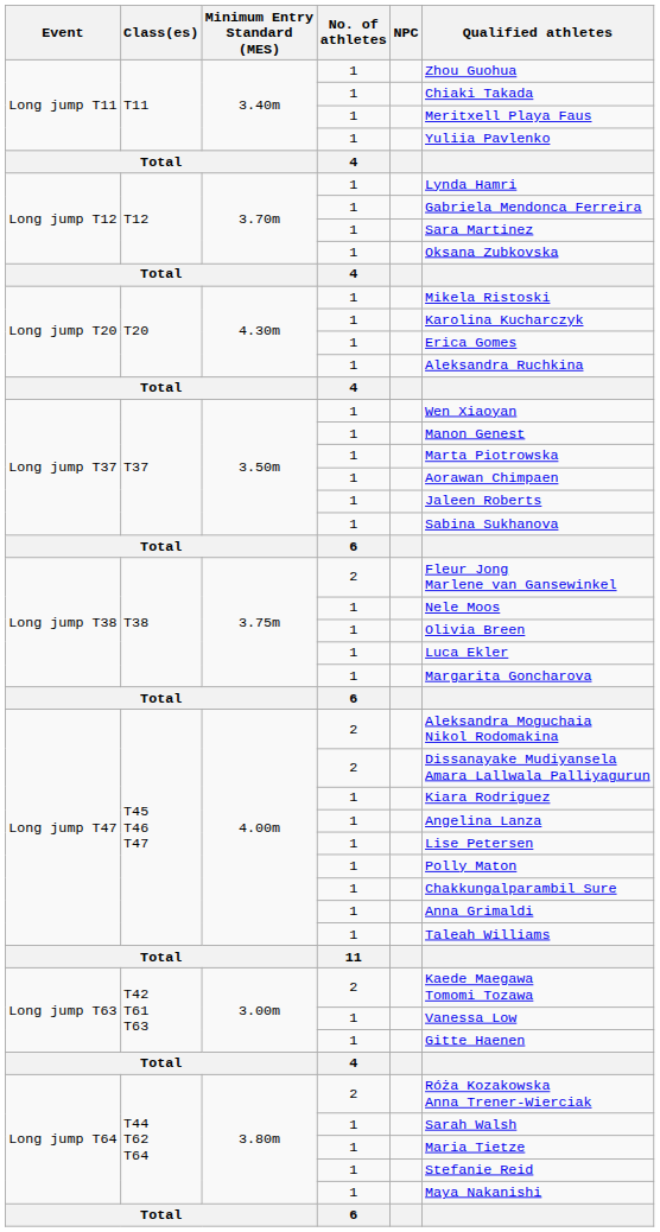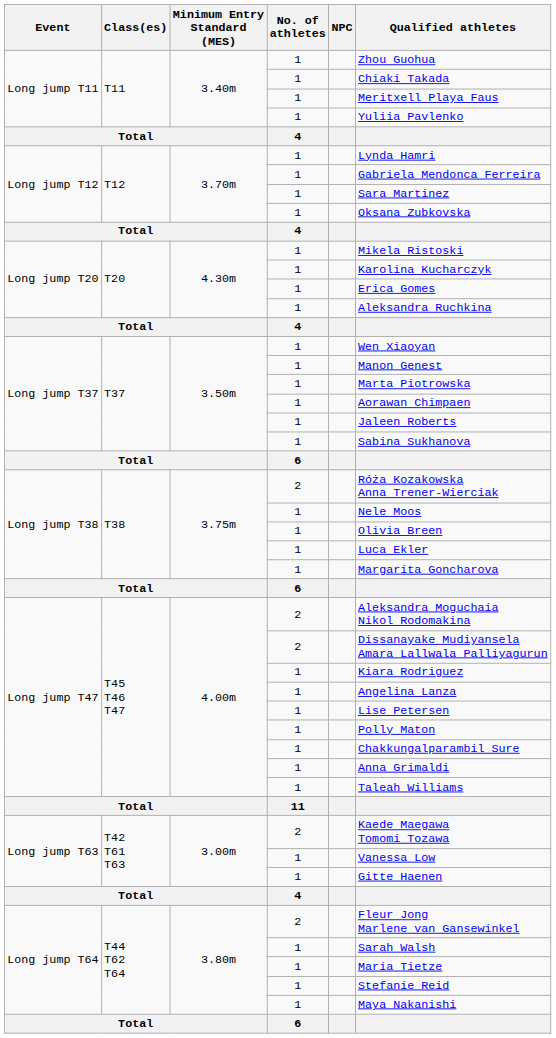Long jump T38 / 2 | Qualified athletes: Fleur Jong Marlene van Gansewinkel -> Róża Kozakowska Anna Trener-Wierciak
Long jump T64 / 2 | Qualified athletes: Róża Kozakowska Anna Trener-Wierciak -> Fleur Jong Marlene van Gansewinkel
